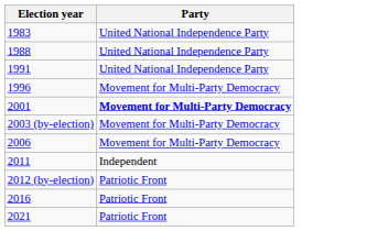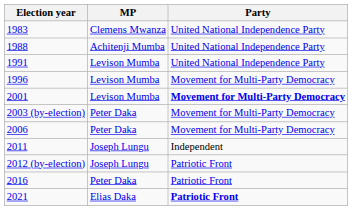+ column: MP | Clemens Mwanza | Achitenji Mumba | Levison Mumba | Levison Mumba | Levison Mumba | Peter Daka | Peter Daka | Joseph Lungu | Joseph Lungu | Peter Daka | Elias Daka
2021 | Party: normal -> bold
